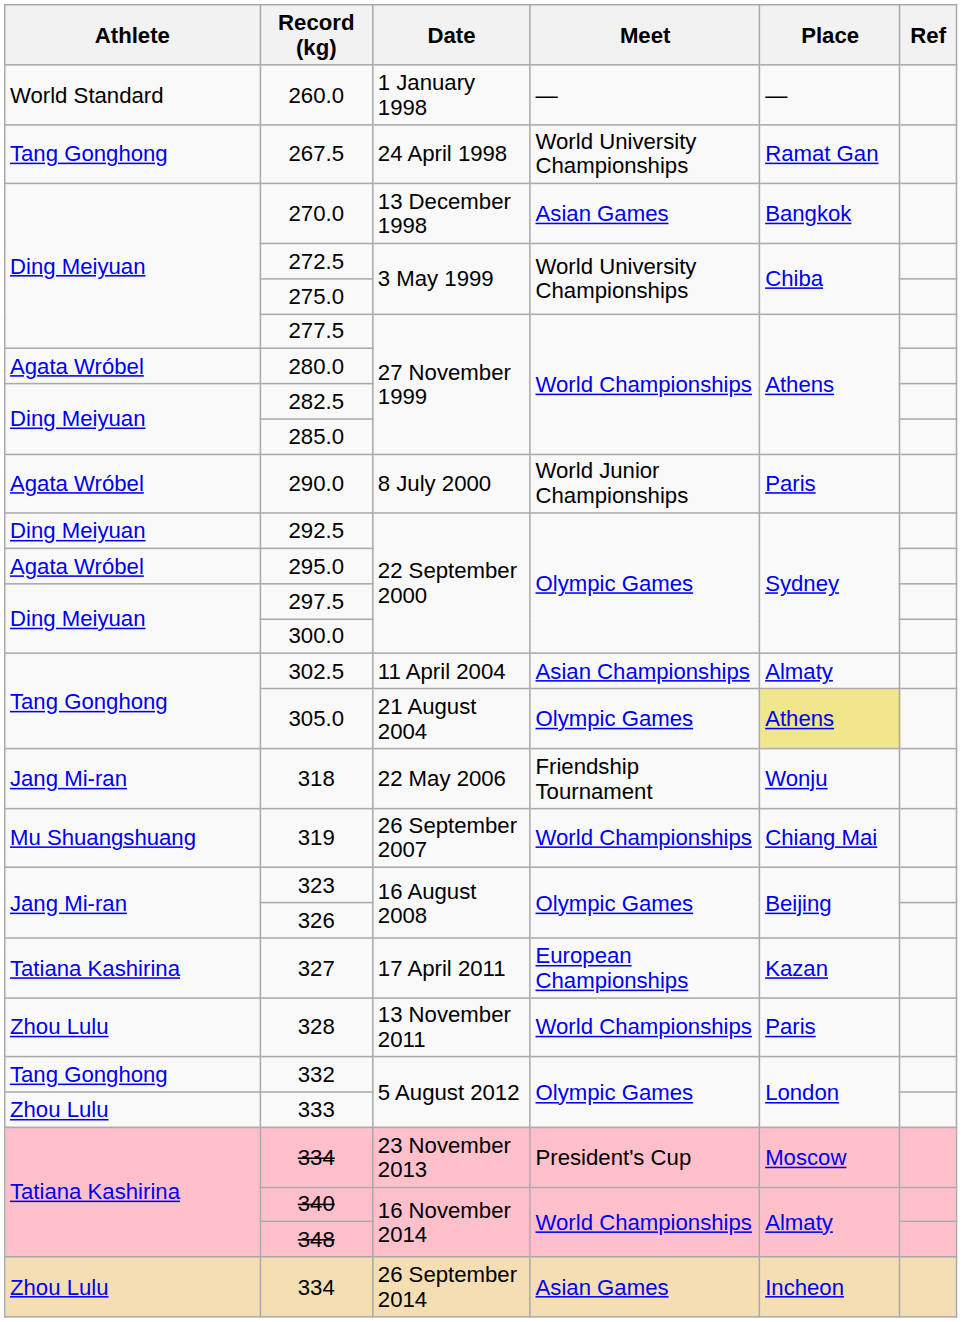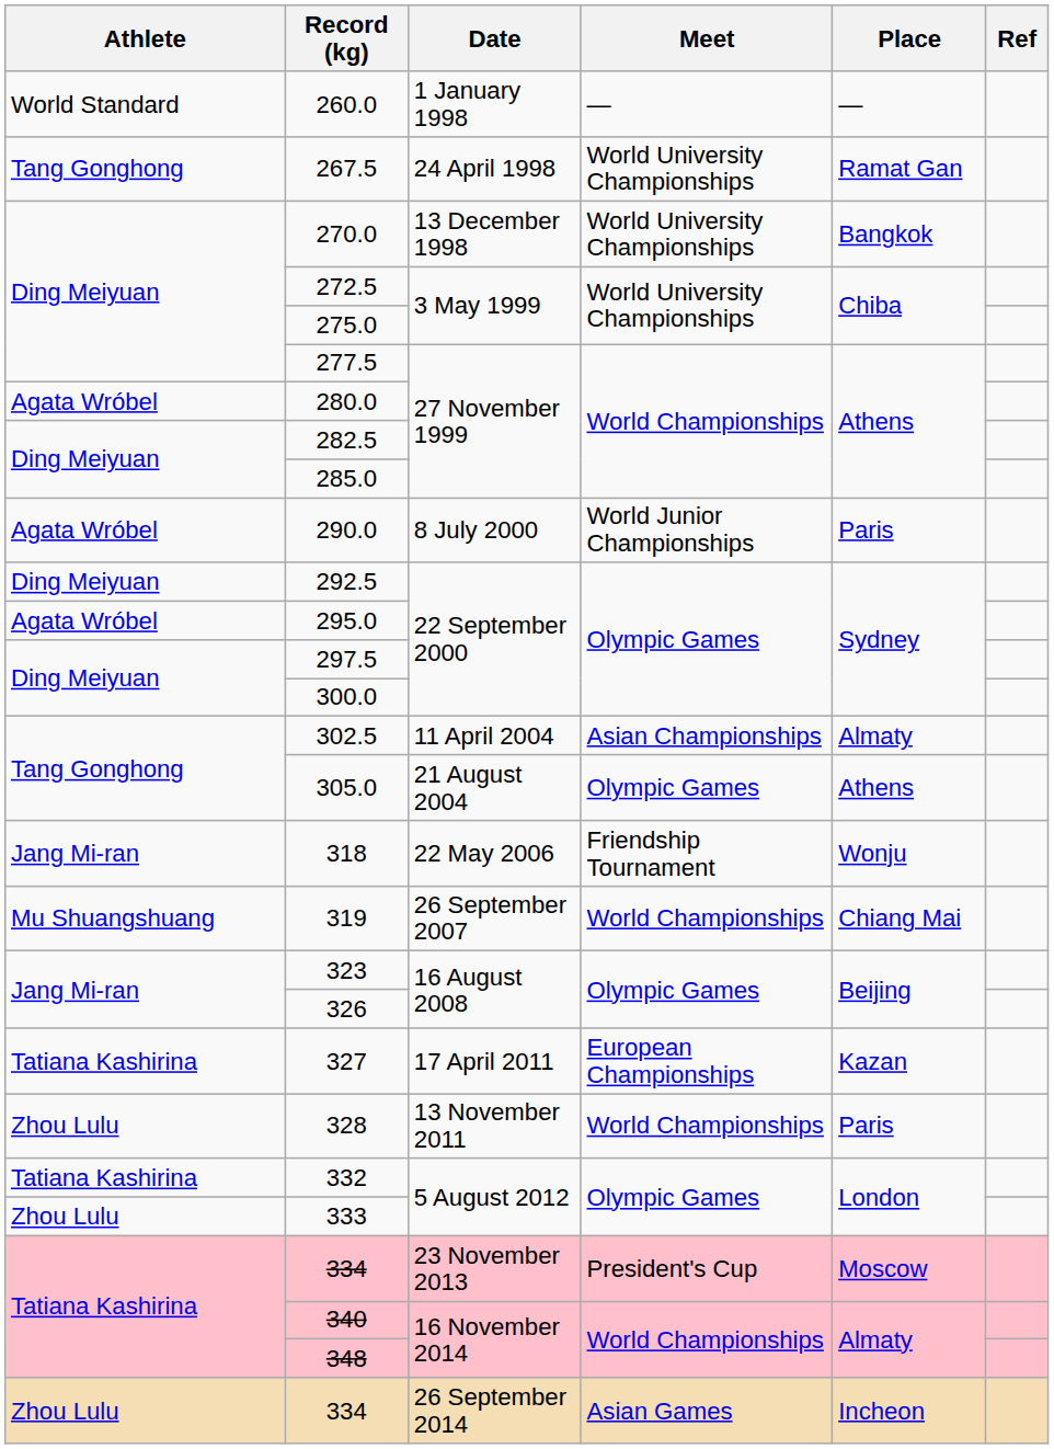270.0 | Meet: Asian Games -> World University Championships
305.0 | Place: khaki background -> no background
332 | Athlete: Tang Gonghong -> Tatiana Kashirina
